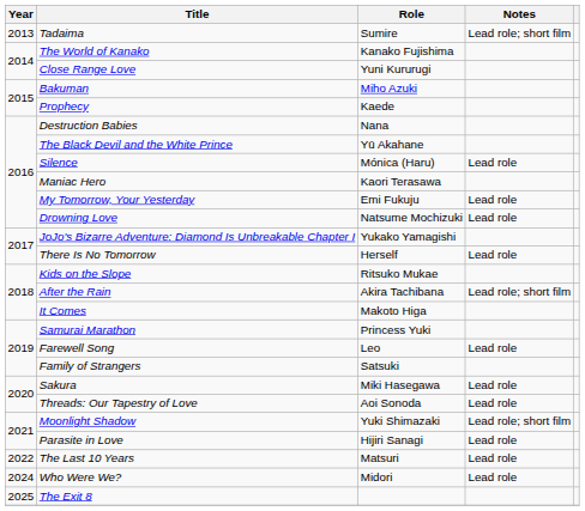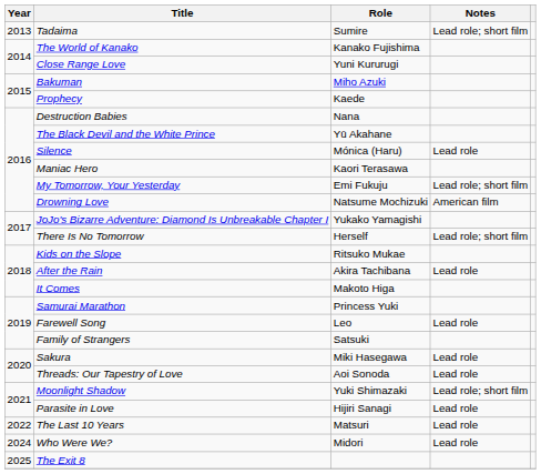My Tomorrow, Your Yesterday | Notes: Lead role -> Lead role; short film
Drowning Love | Notes: Lead role -> American film
There Is No Tomorrow | Notes: Lead role -> Lead role; short film
After the Rain | Notes: Lead role; short film -> Lead role
